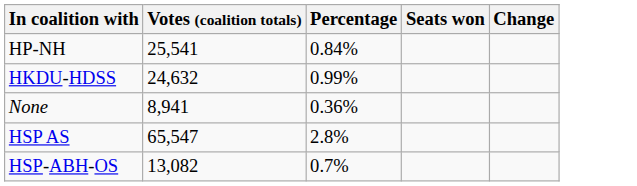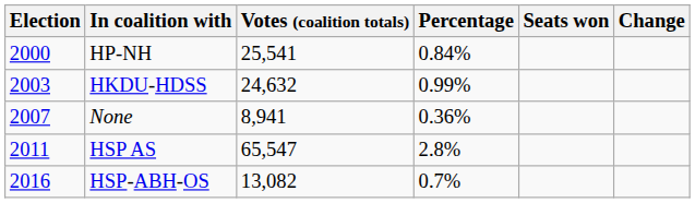+ column: Election | 2000 | 2003 | 2007 | 2011 | 2016
